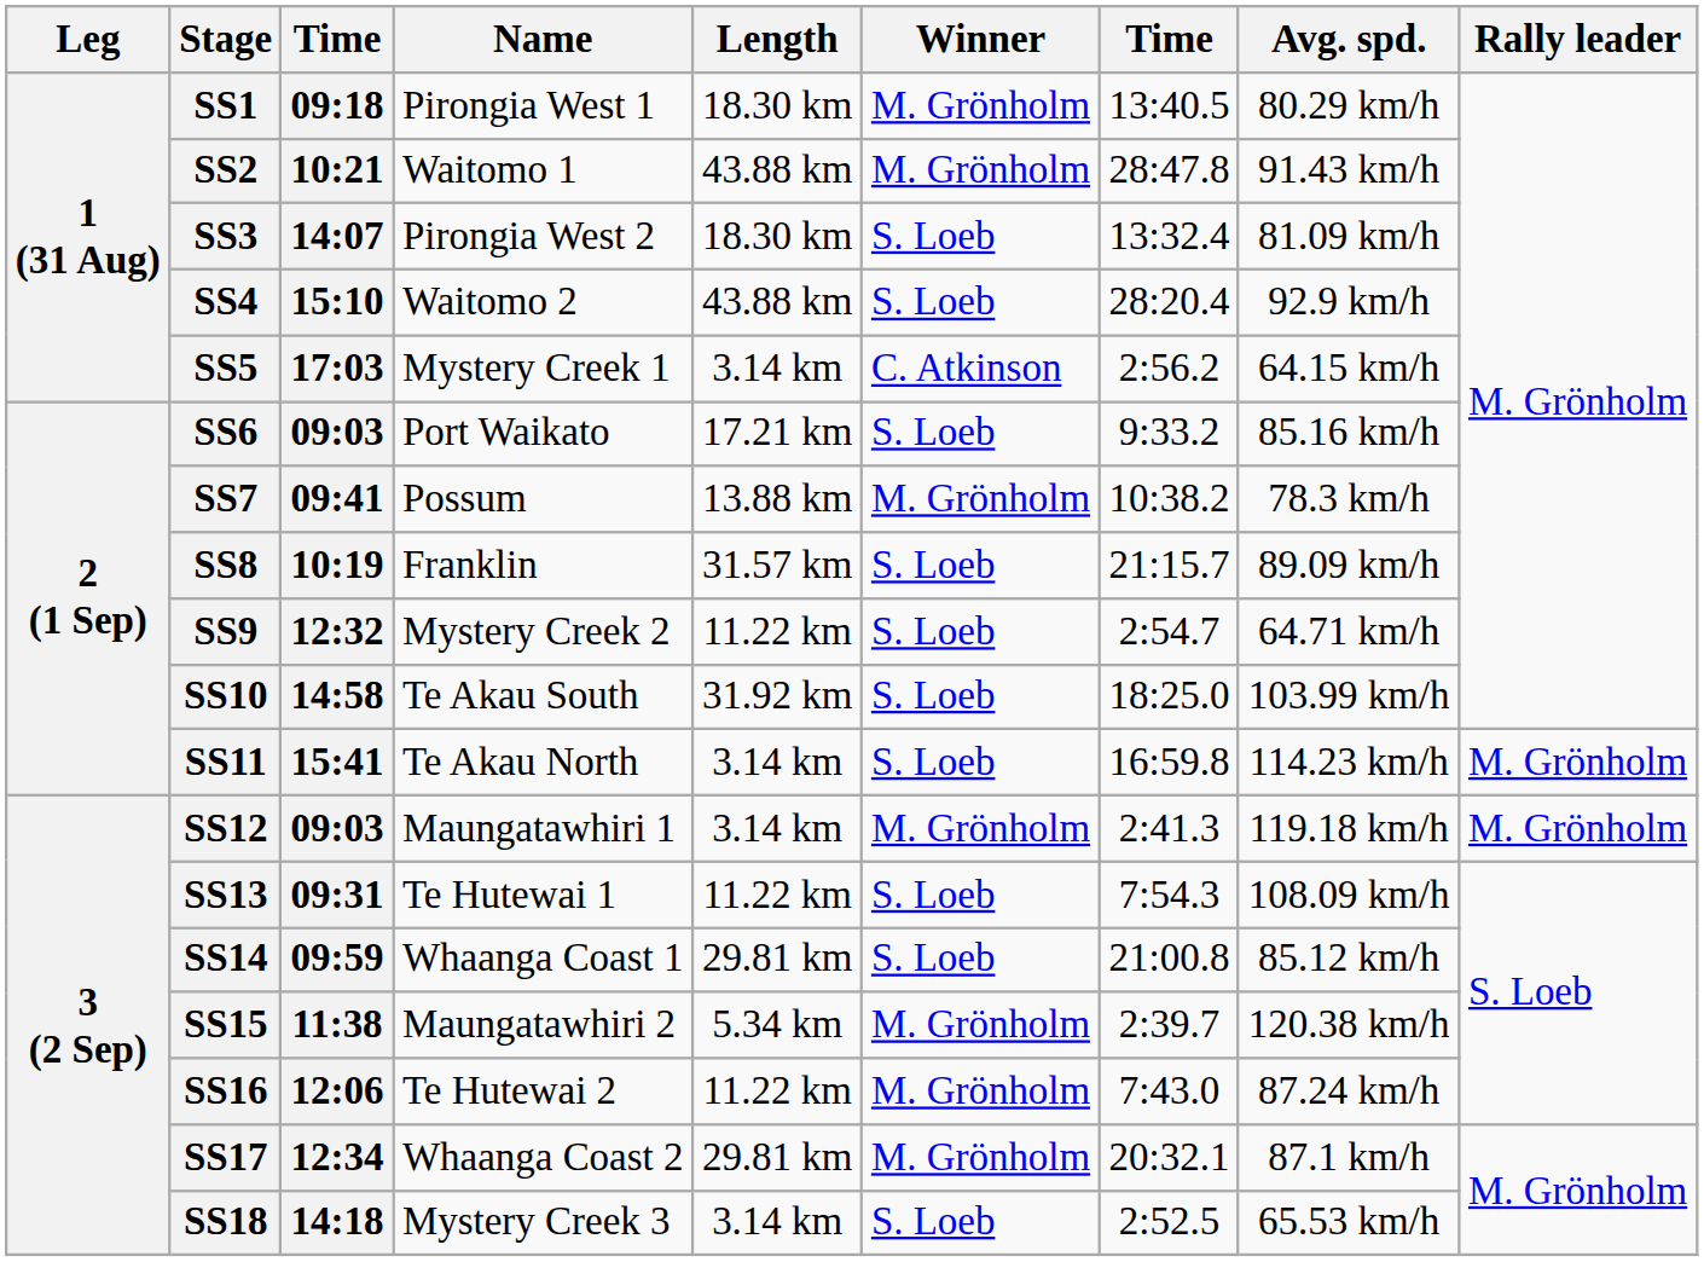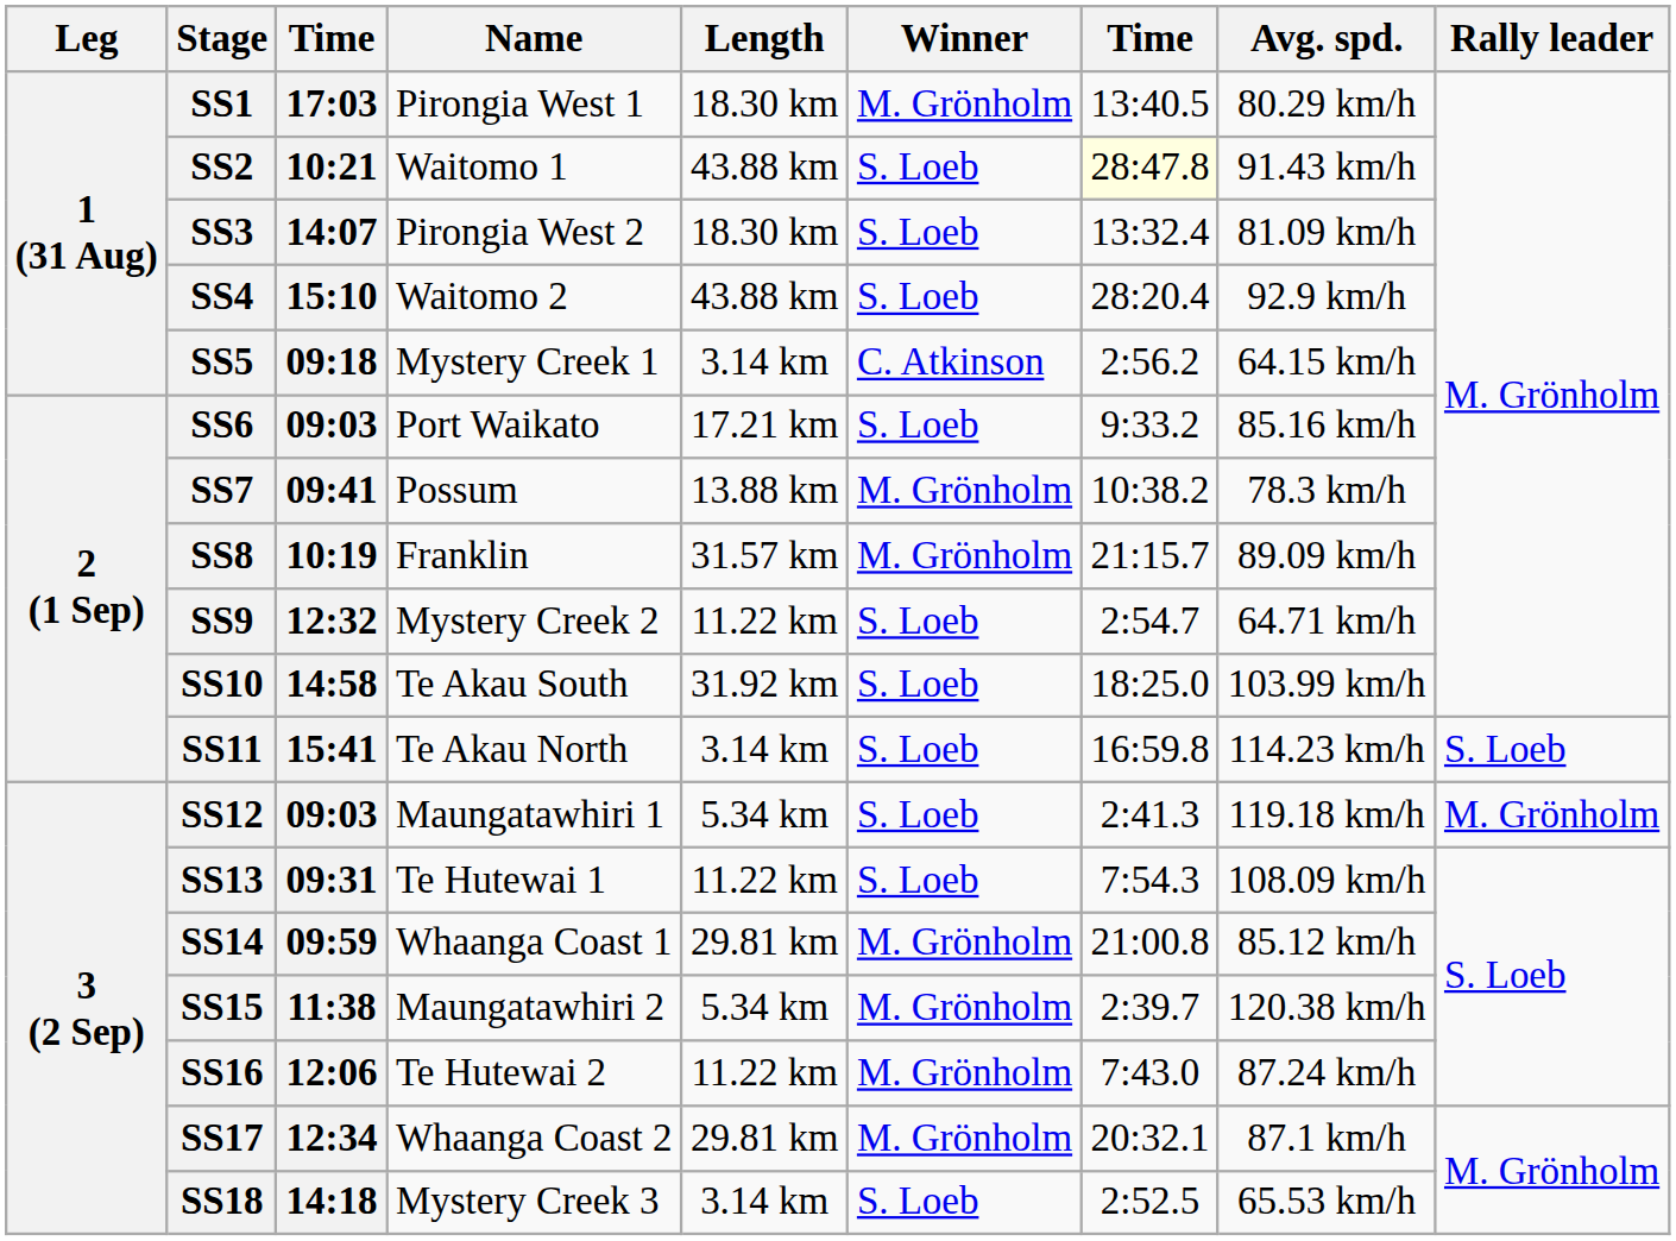SS1 | column 3: 09:18 -> 17:03
SS2 | Winner: M. Grönholm -> S. Loeb
SS2 | column 7: no background -> lightyellow background
SS5 | column 3: 17:03 -> 09:18
SS8 | Winner: S. Loeb -> M. Grönholm
SS11 | Rally leader: M. Grönholm -> S. Loeb
SS12 | Length: 3.14 km -> 5.34 km
SS12 | Winner: M. Grönholm -> S. Loeb
SS14 | Winner: S. Loeb -> M. Grönholm
